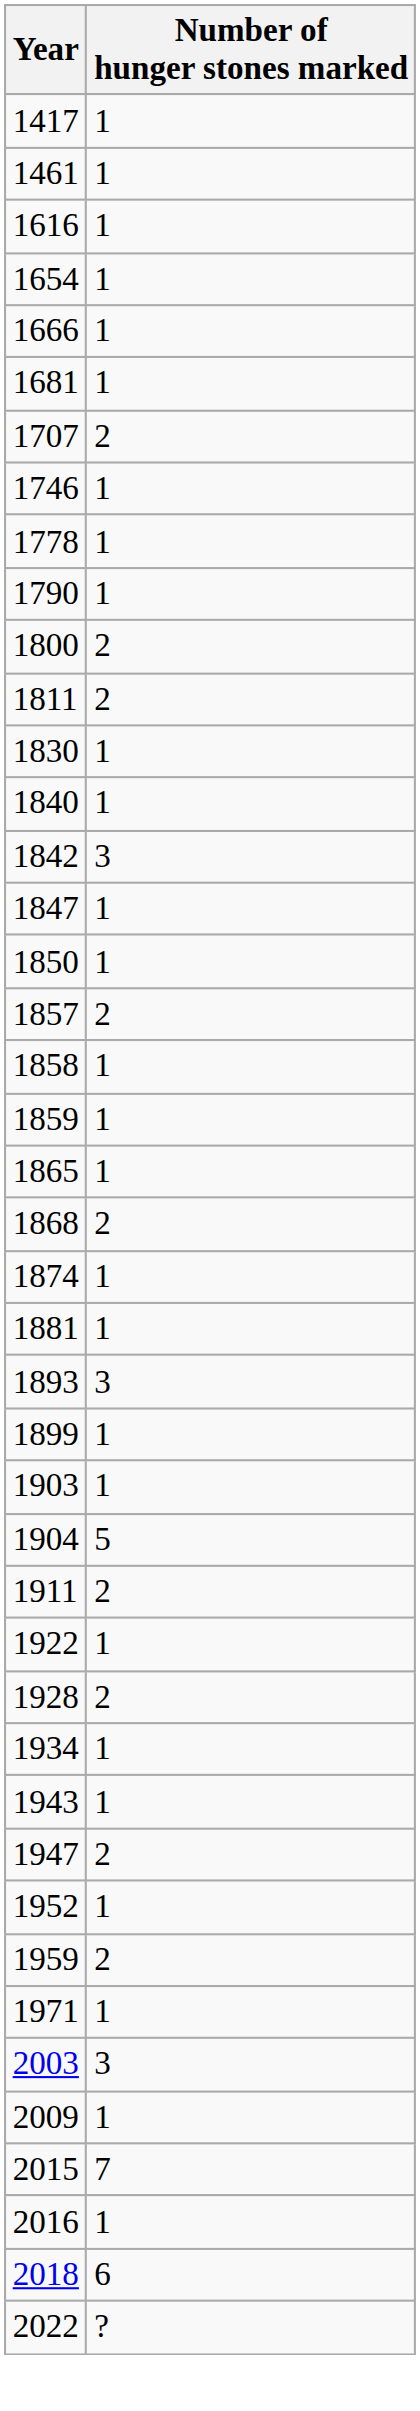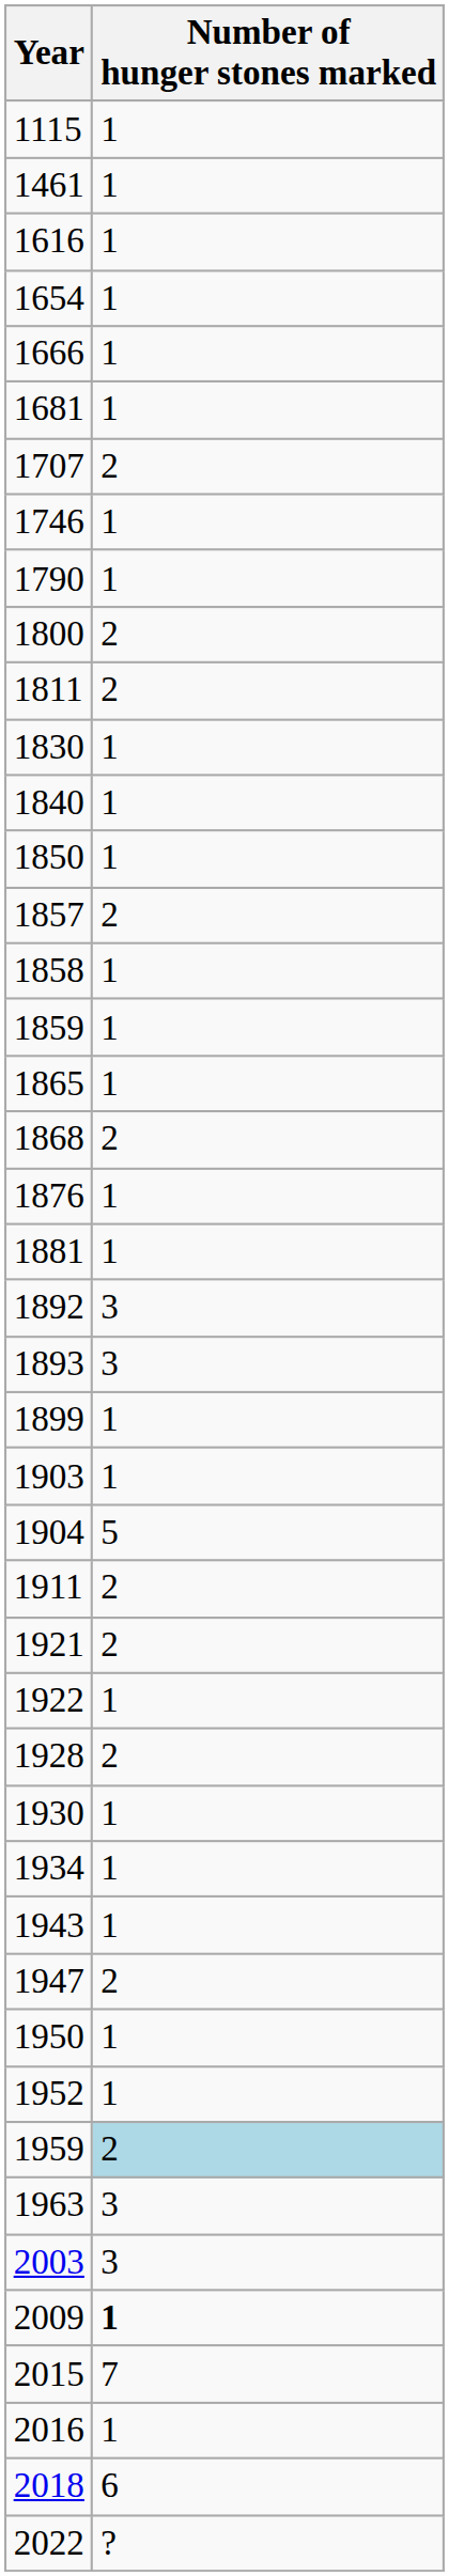+ row: 1115 | 1
- row: 1417 | 1
- row: 1778 | 1
- row: 1842 | 3
- row: 1847 | 1
- row: 1874 | 1
+ row: 1876 | 1
+ row: 1892 | 3
+ row: 1921 | 2
+ row: 1930 | 1
+ row: 1950 | 1
1959 | Number of hunger stones marked: no background -> lightblue background
+ row: 1963 | 3
- row: 1971 | 1
2009 | Number of hunger stones marked: normal -> bold
